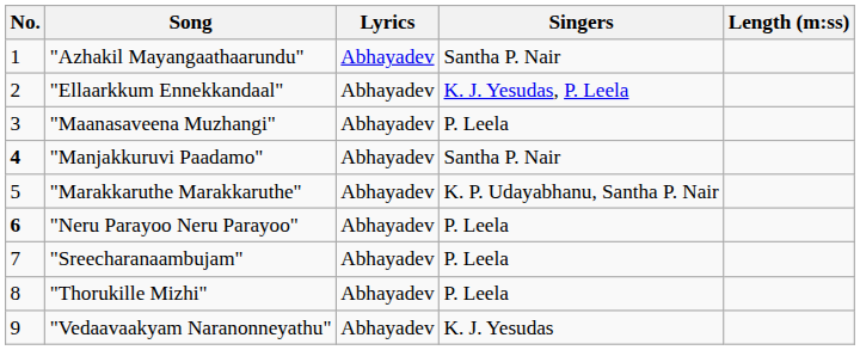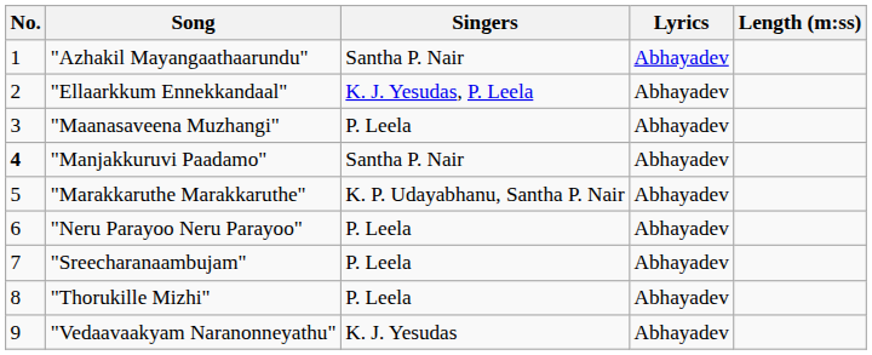columns swapped: Singers <-> Lyrics
"Neru Parayoo Neru Parayoo" | No.: bold -> normal
